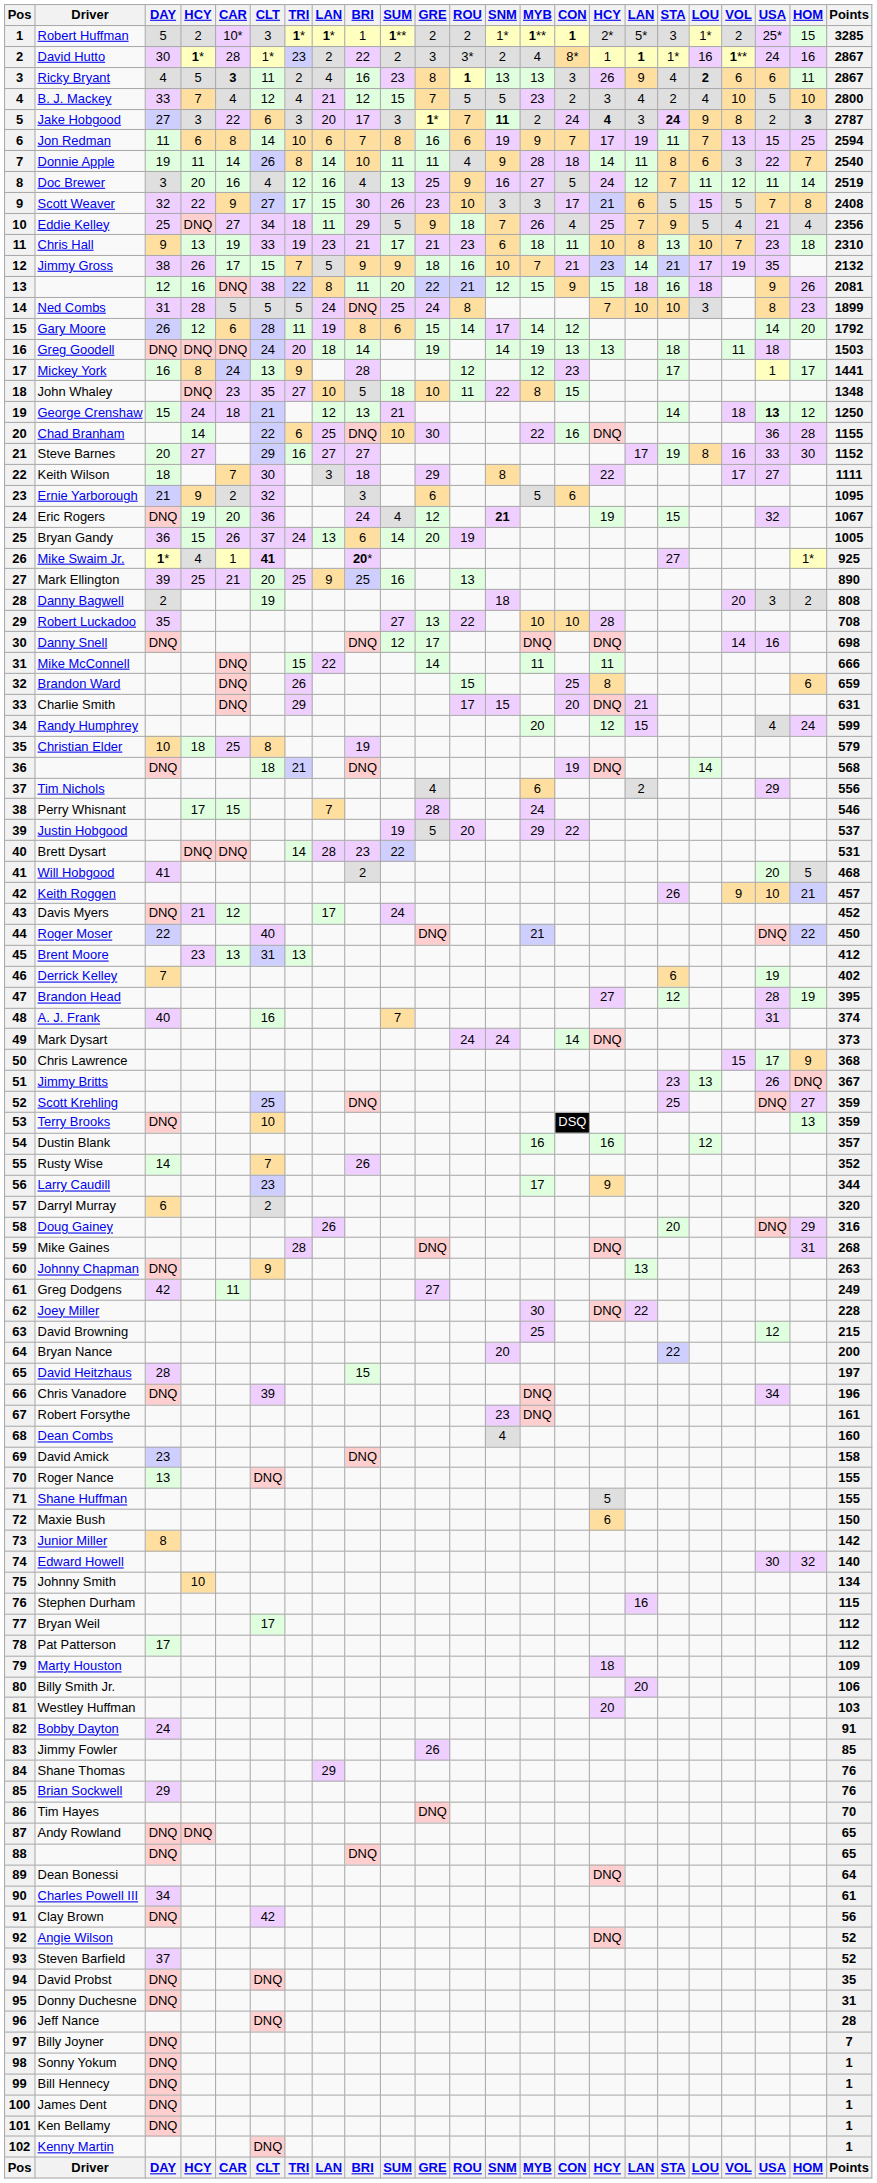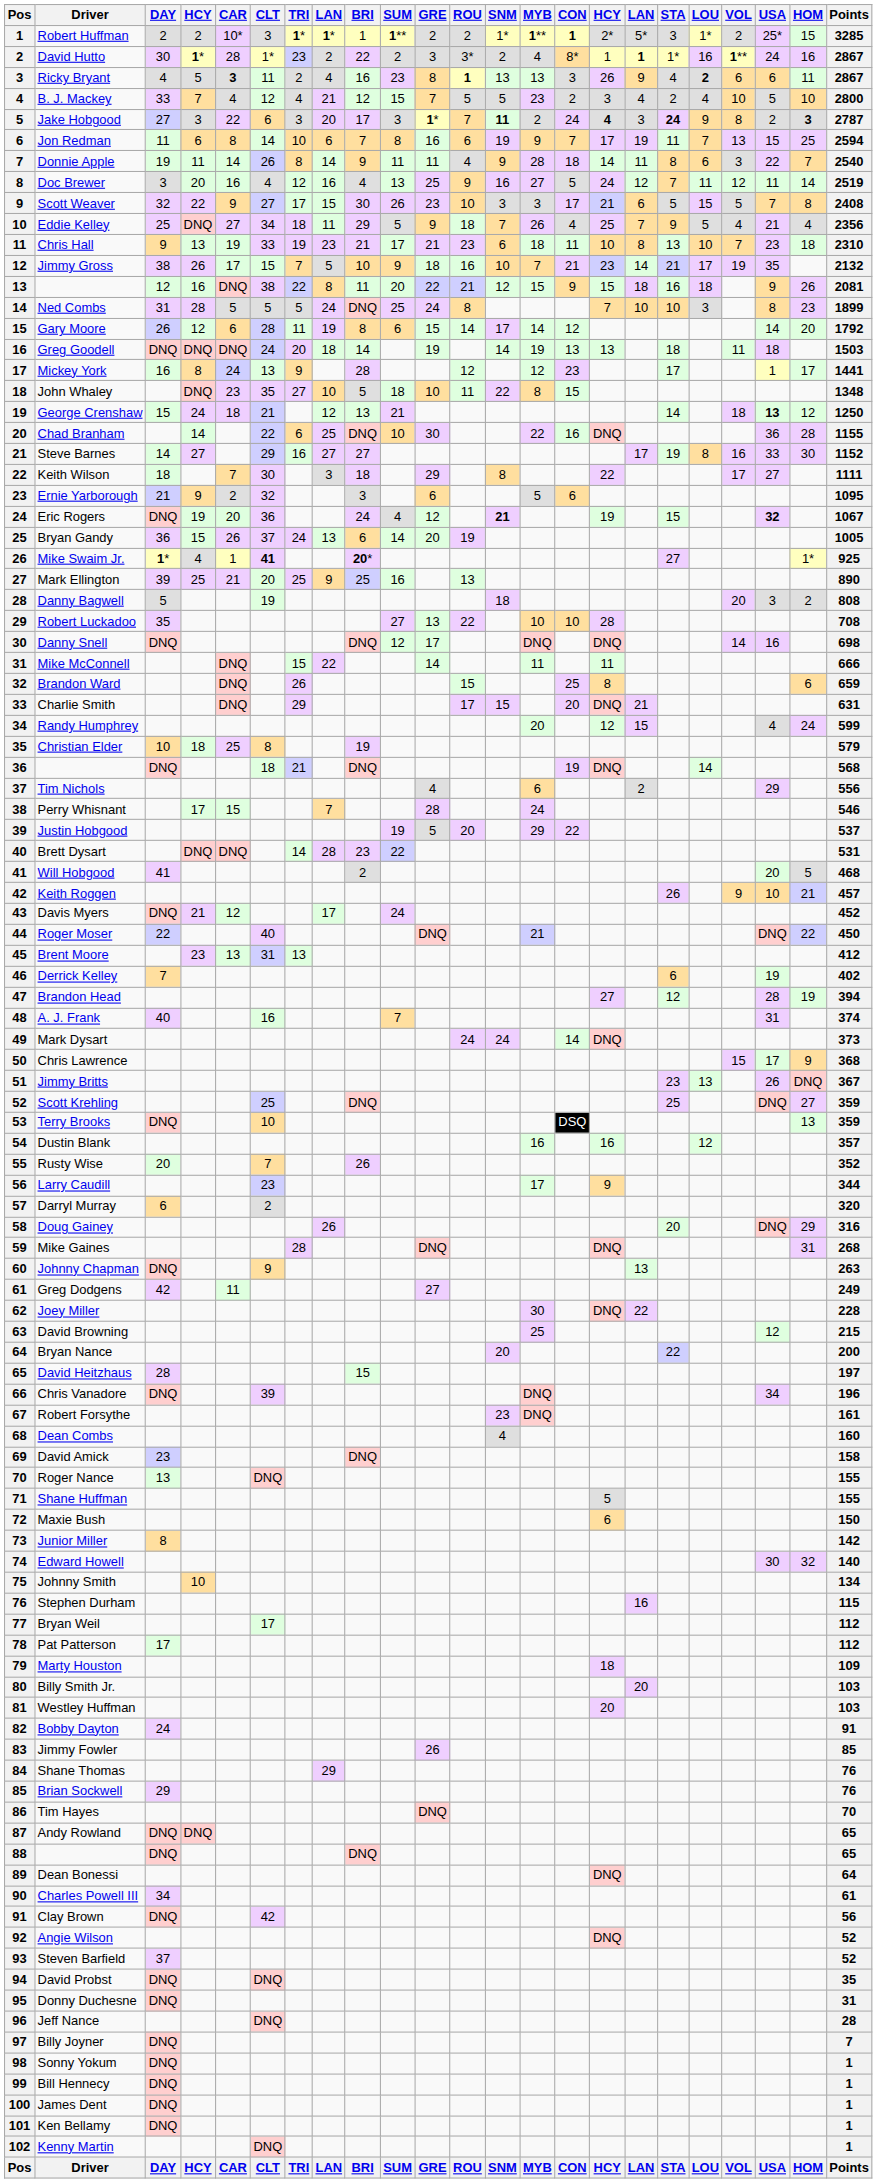Robert Huffman | DAY: 5 -> 2
Donnie Apple | BRI: 10 -> 9
Jimmy Gross | BRI: 9 -> 10
Steve Barnes | DAY: 20 -> 14
Eric Rogers | USA: normal -> bold
Danny Bagwell | DAY: 2 -> 5
Brandon Head | Points: 395 -> 394
Rusty Wise | DAY: 14 -> 20
Billy Smith Jr. | Points: 106 -> 103
